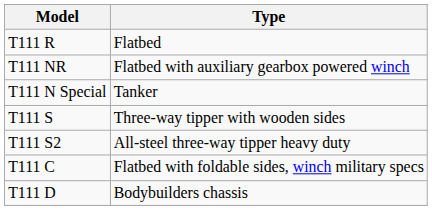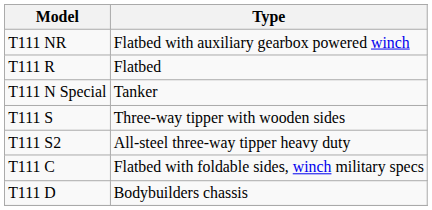rows swapped: T111 R <-> T111 NR
